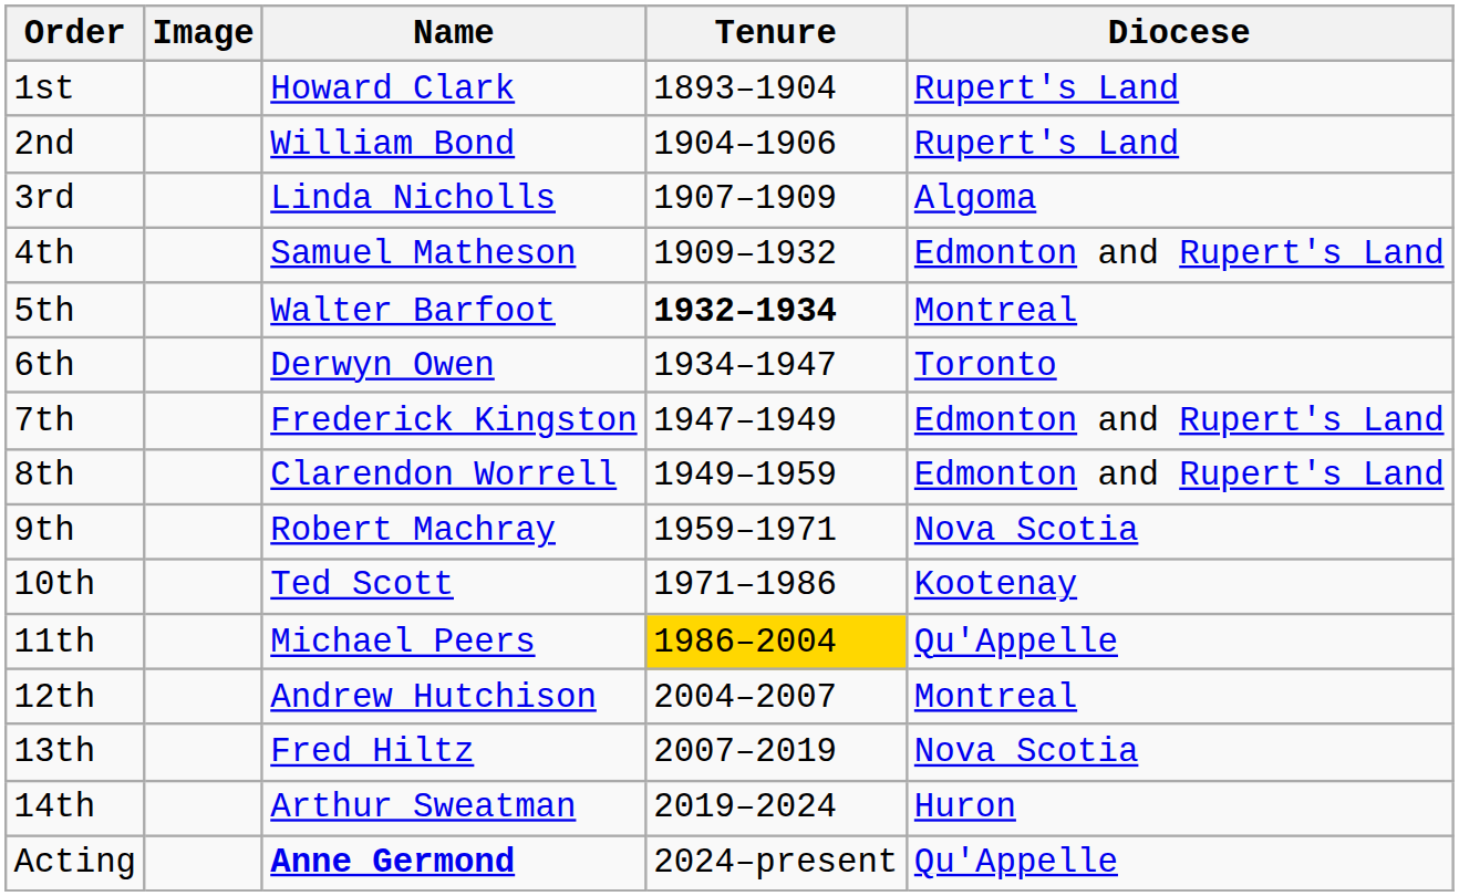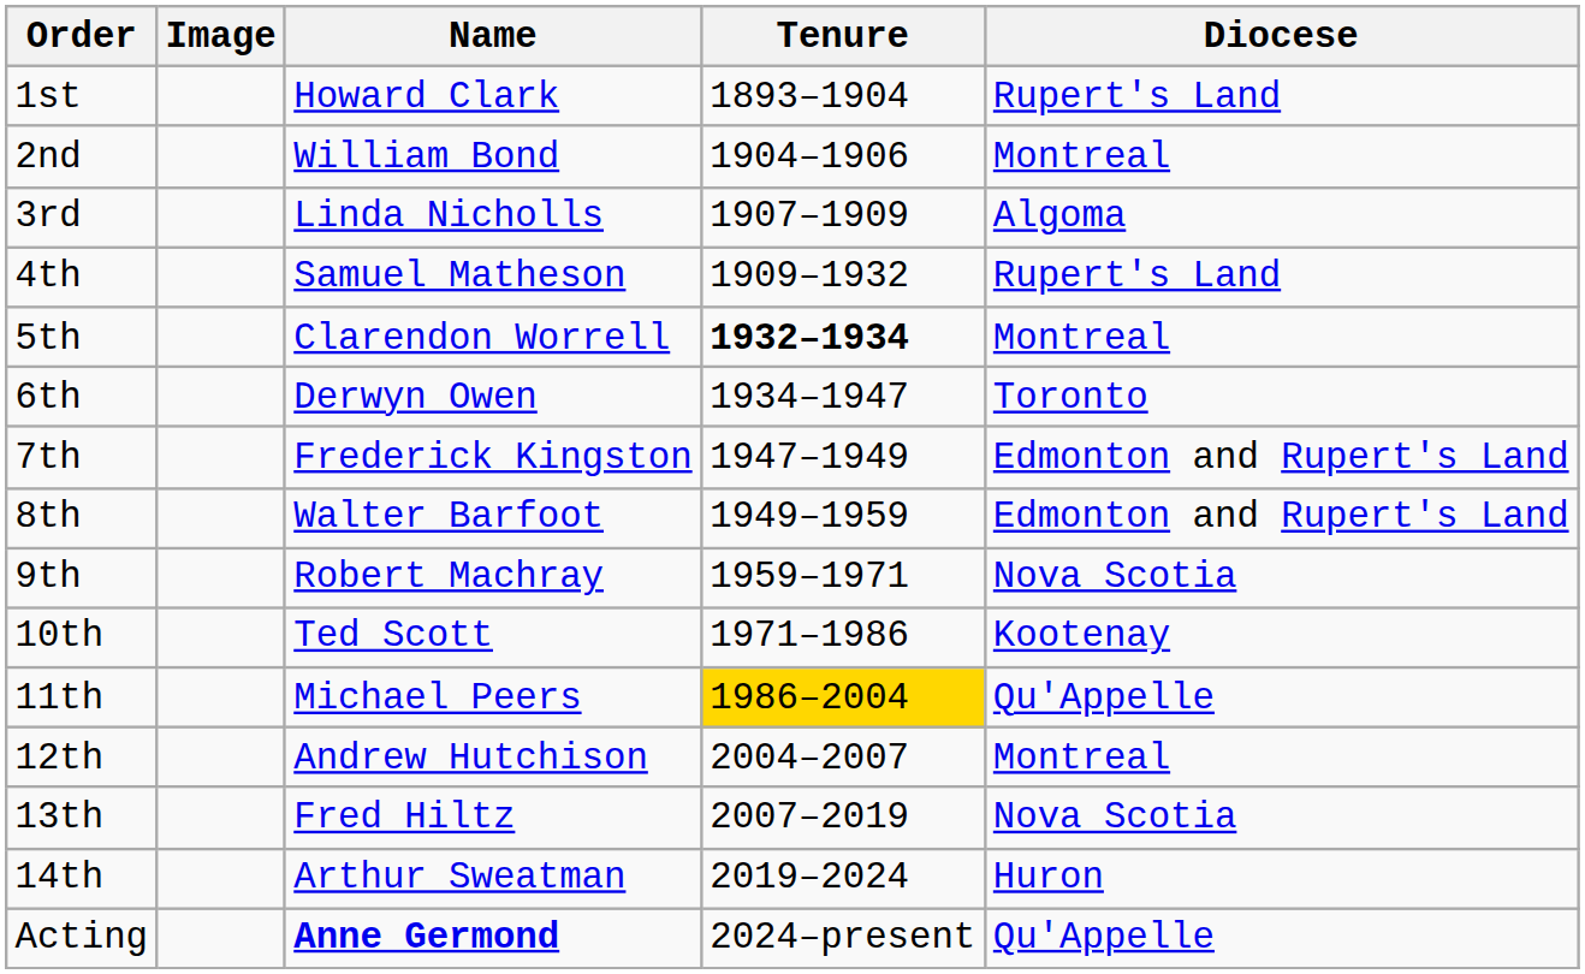2nd | Diocese: Rupert's Land -> Montreal
4th | Diocese: Edmonton and Rupert's Land -> Rupert's Land
5th | Name: Walter Barfoot -> Clarendon Worrell
8th | Name: Clarendon Worrell -> Walter Barfoot
